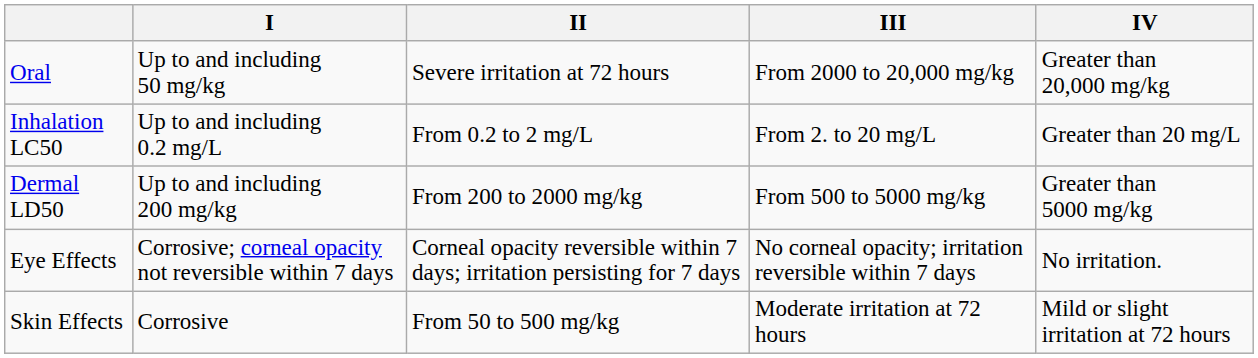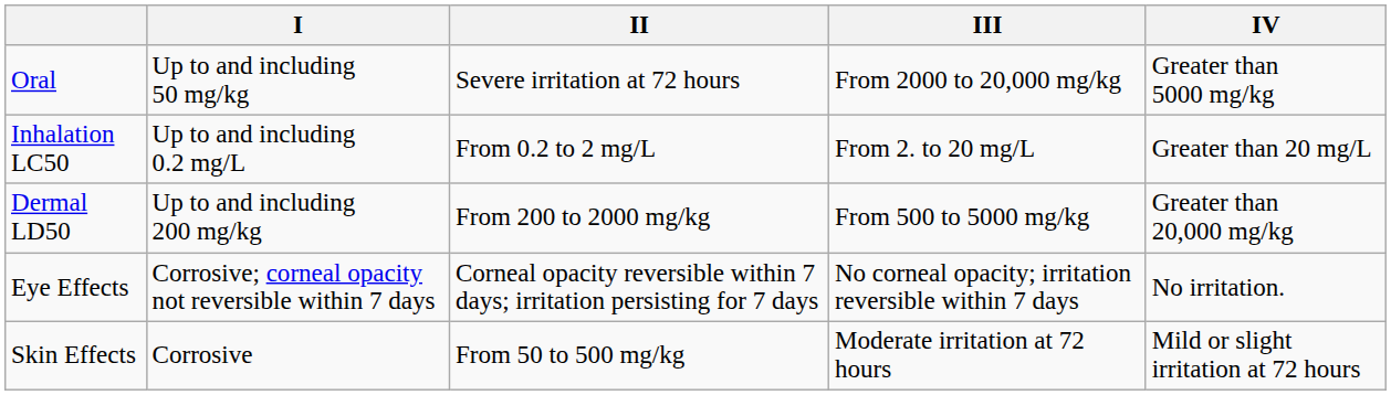Oral | IV: Greater than 20,000 mg/kg -> Greater than 5000 mg/kg
Dermal LD50 | IV: Greater than 5000 mg/kg -> Greater than 20,000 mg/kg
